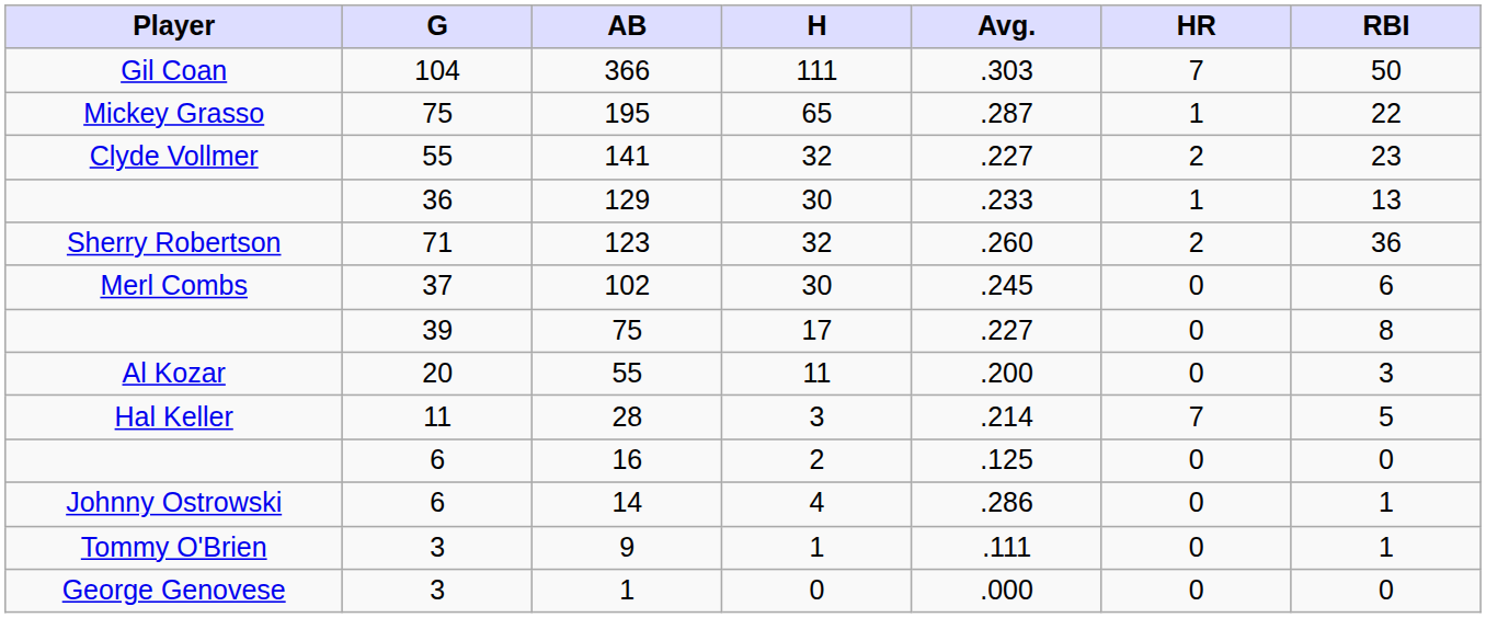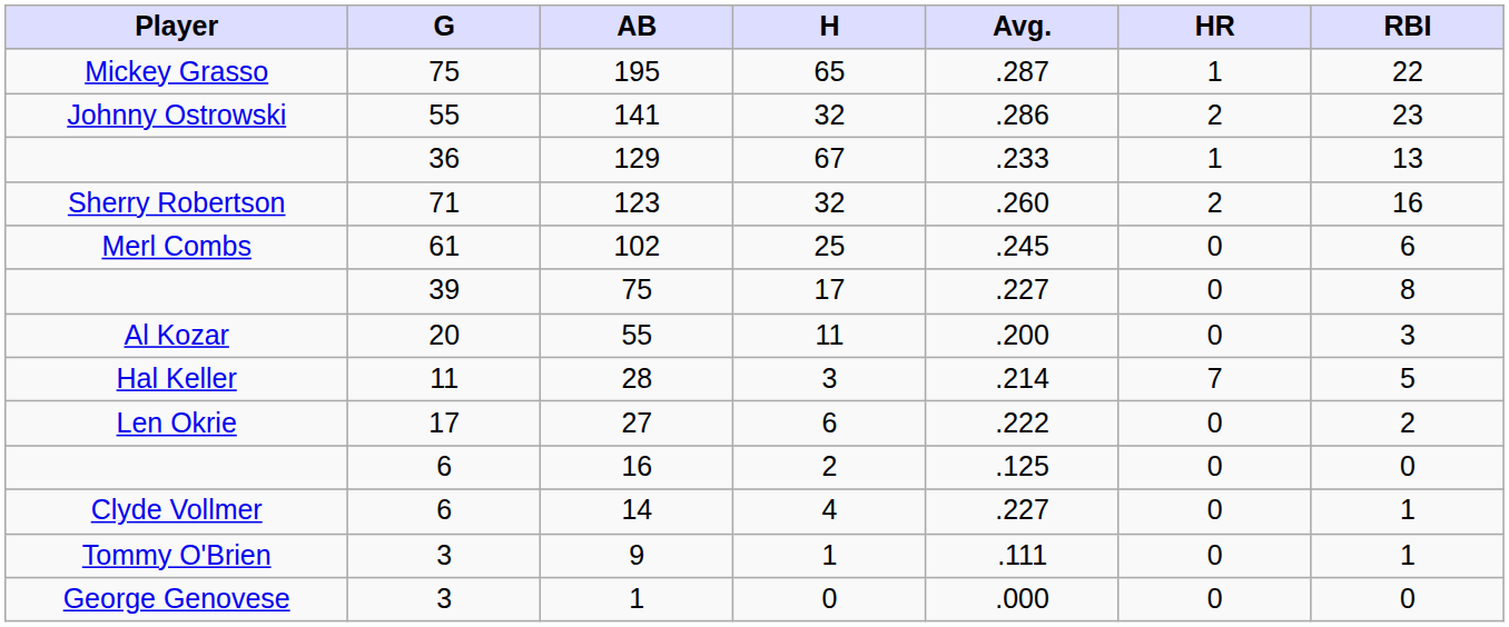- row: Gil Coan | 104 | 366 | 111 | .303 | 7 | 50
141 | Player: Clyde Vollmer -> Johnny Ostrowski
141 | Avg.: .227 -> .286
129 | H: 30 -> 67
123 | RBI: 36 -> 16
102 | G: 37 -> 61
102 | H: 30 -> 25
+ row: Len Okrie | 17 | 27 | 6 | .222 | 0 | 2
14 | Player: Johnny Ostrowski -> Clyde Vollmer
14 | Avg.: .286 -> .227
